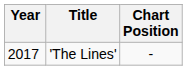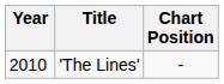'The Lines' | Year: 2017 -> 2010
